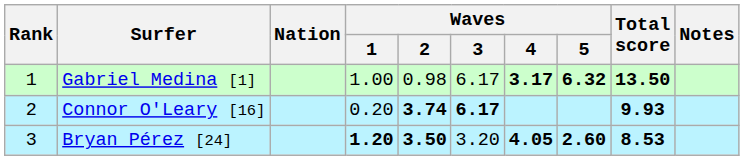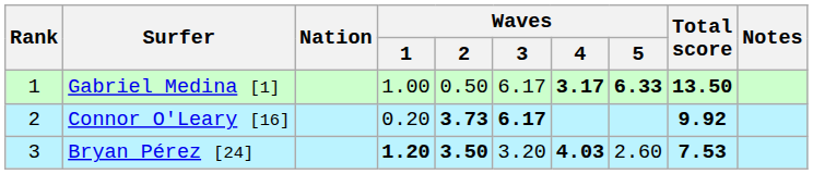Gabriel Medina [1] | Waves / 2: 0.98 -> 0.50
Gabriel Medina [1] | Waves / 5: 6.32 -> 6.33
Connor O'Leary [16] | Waves / 2: 3.74 -> 3.73
Connor O'Leary [16] | Total score: 9.93 -> 9.92
Bryan Pérez [24] | Waves / 4: 4.05 -> 4.03
Bryan Pérez [24] | Waves / 5: bold -> normal
Bryan Pérez [24] | Total score: 8.53 -> 7.53
